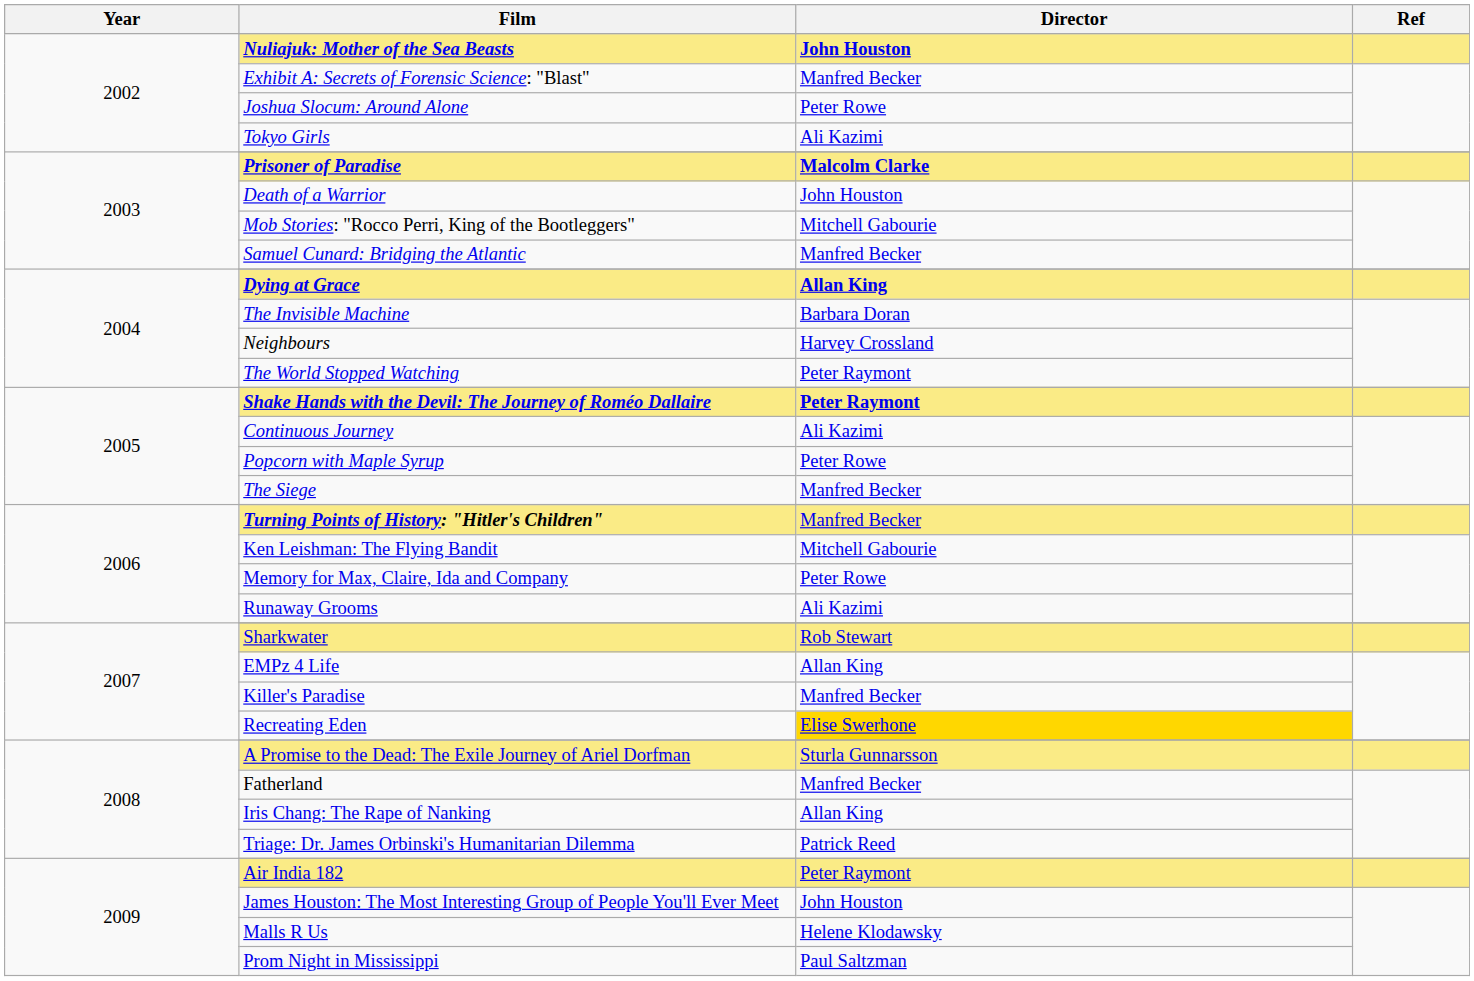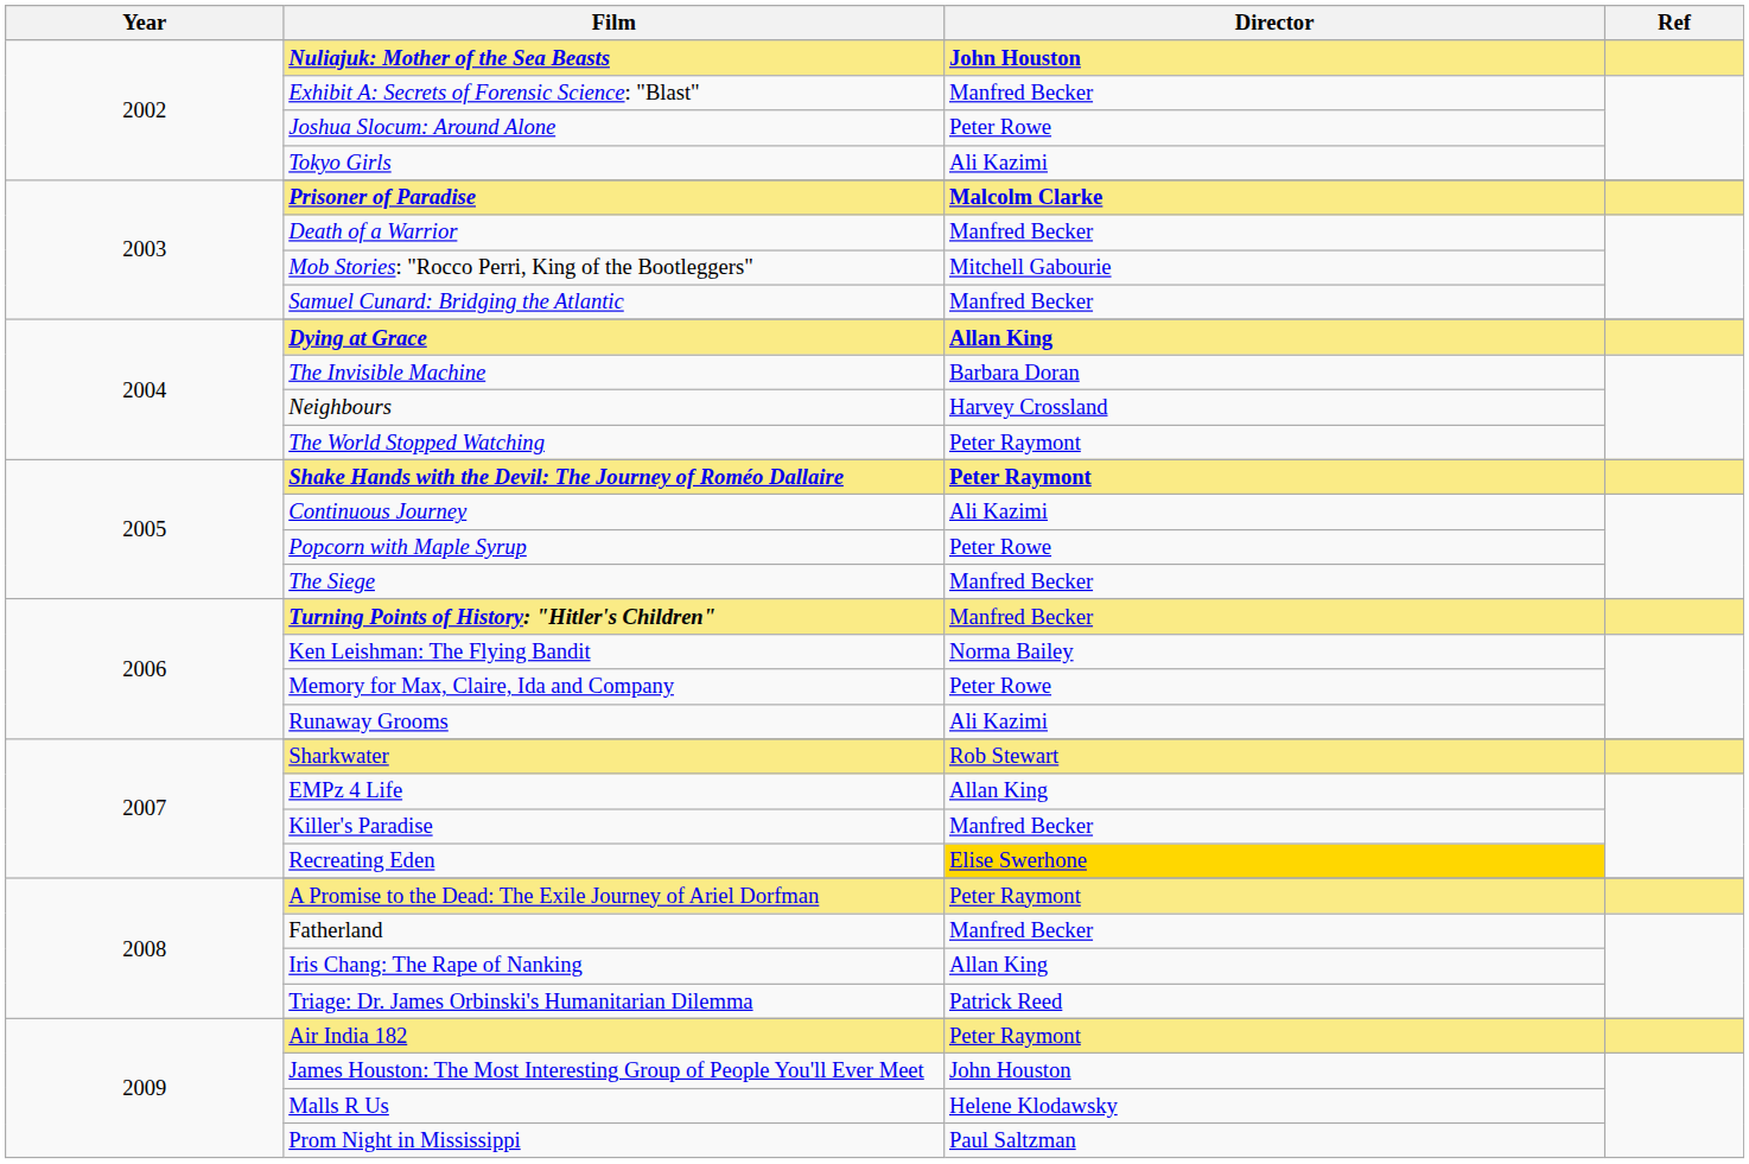Death of a Warrior | Director: John Houston -> Manfred Becker
Ken Leishman: The Flying Bandit | Director: Mitchell Gabourie -> Norma Bailey
A Promise to the Dead: The Exile Journey of Ariel Dorfman | Director: Sturla Gunnarsson -> Peter Raymont
